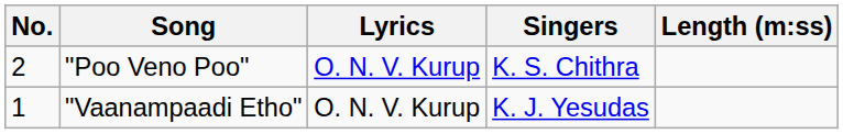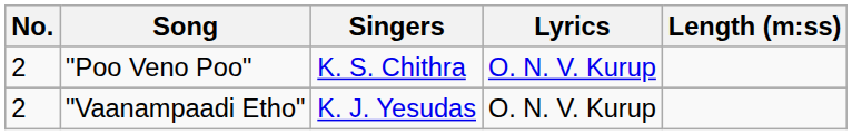columns swapped: Singers <-> Lyrics
"Vaanampaadi Etho" | No.: 1 -> 2
